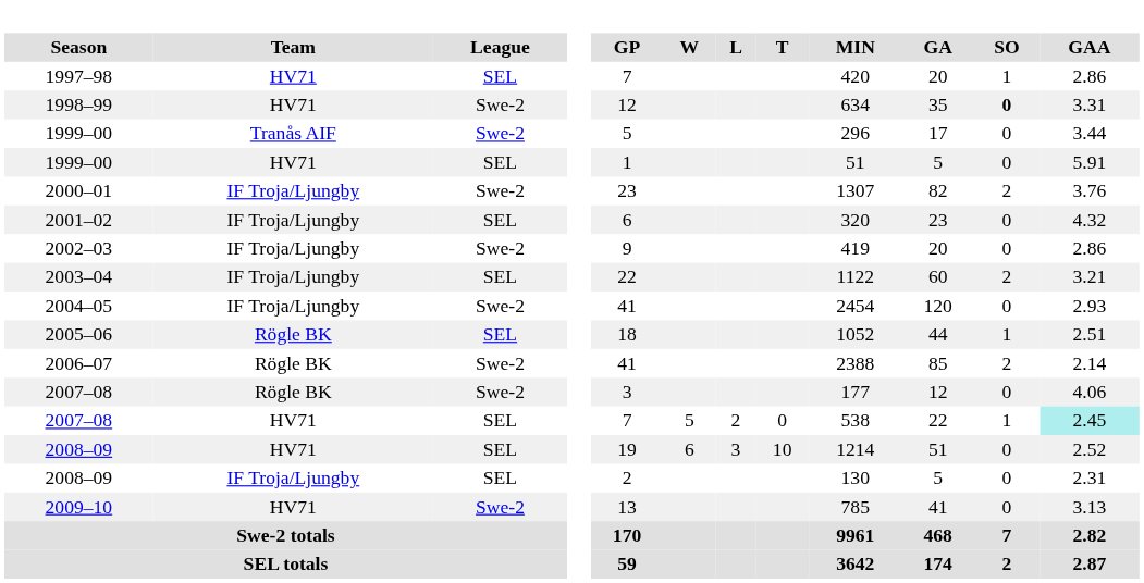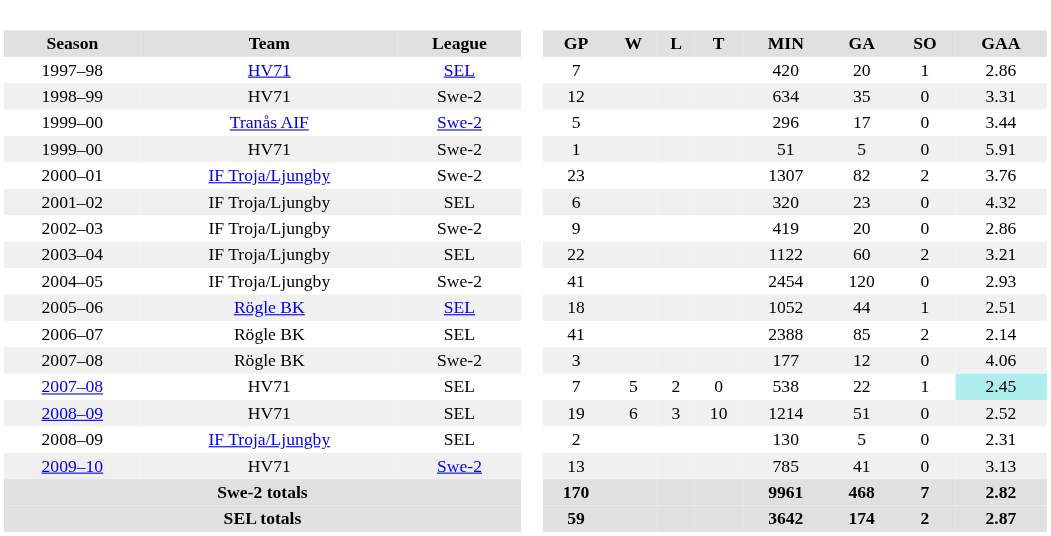1998–99 | SO: bold -> normal
1999–00 / HV71 | League: SEL -> Swe-2
2006–07 | League: Swe-2 -> SEL
